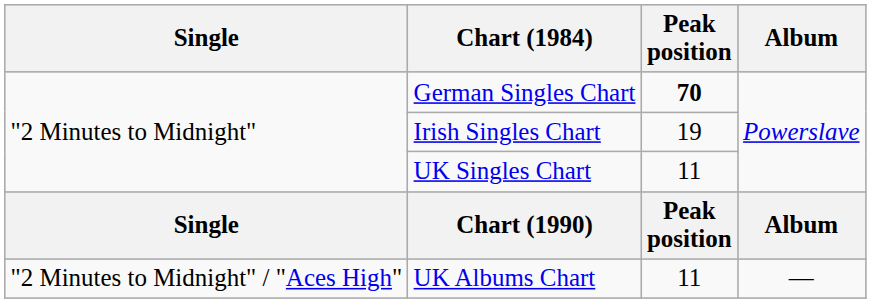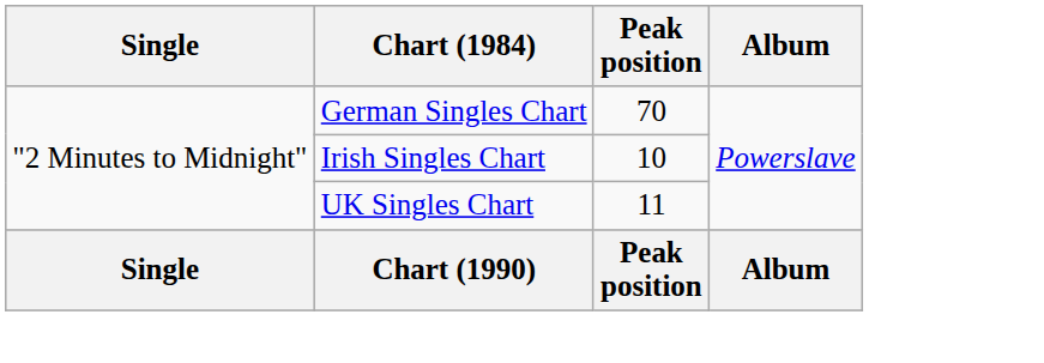German Singles Chart | Peak position: bold -> normal
Irish Singles Chart | Peak position: 19 -> 10
- row: "2 Minutes to Midnight" / "Aces High" | UK Albums Chart | 11 | —
